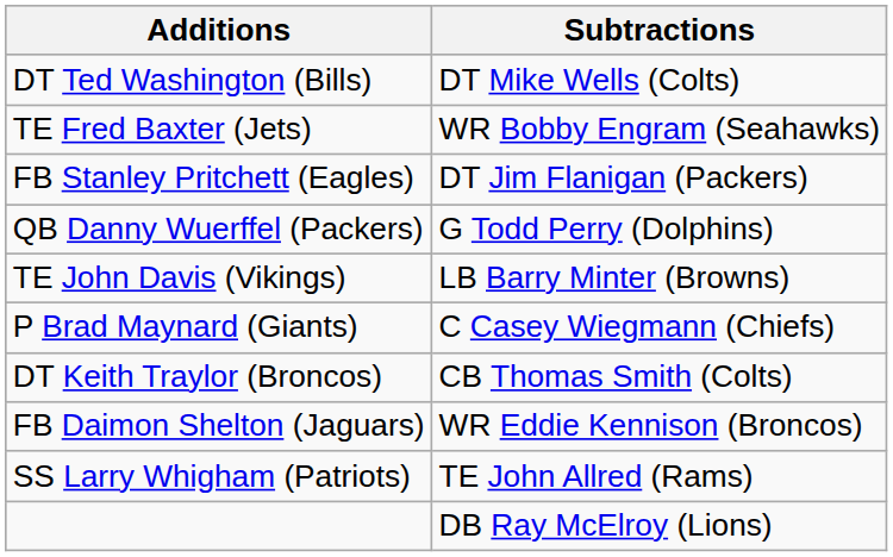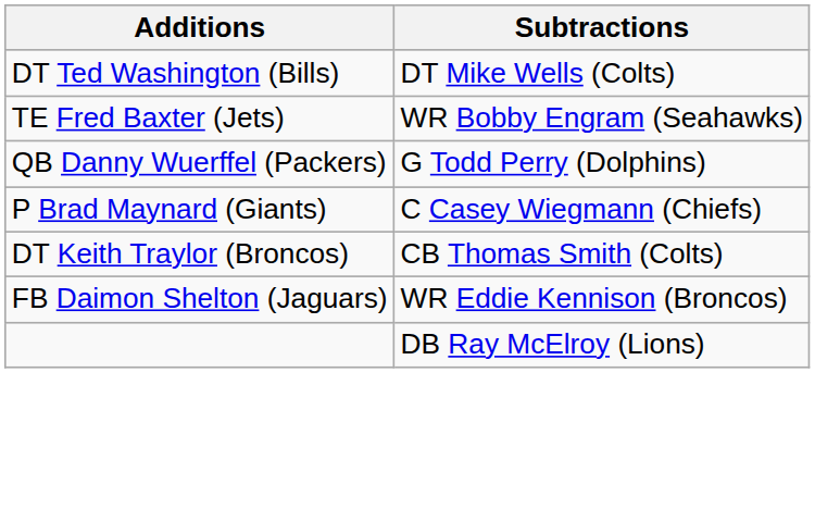- row: FB Stanley Pritchett (Eagles) | DT Jim Flanigan (Packers)
- row: TE John Davis (Vikings) | LB Barry Minter (Browns)
- row: SS Larry Whigham (Patriots) | TE John Allred (Rams)
